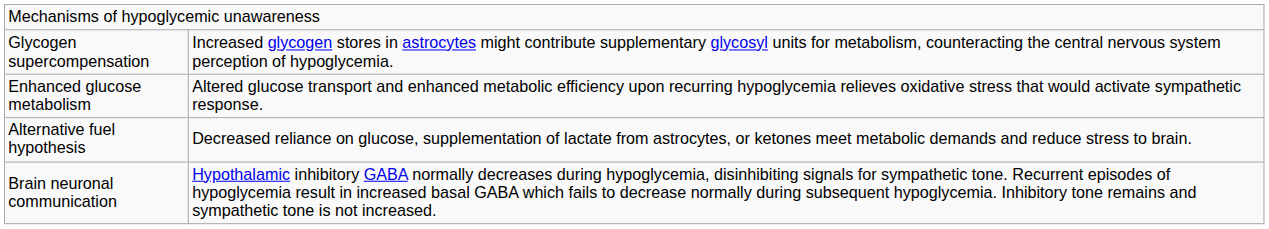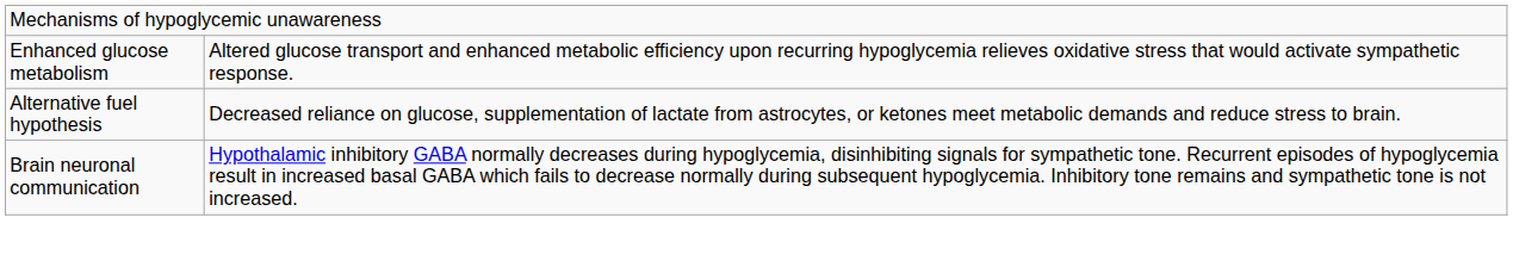- row: Glycogen supercompensation | Increased glycogen stores in astrocytes might contribute supplementary glycosyl units for metabolism, counteracting the central nervous system perception of hypoglycemia.
